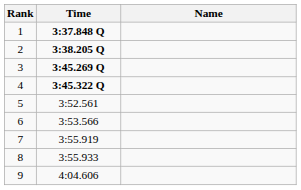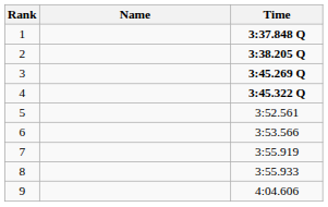columns swapped: Name <-> Time
